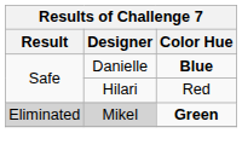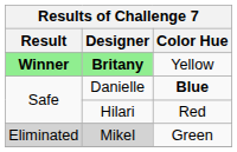+ row: Winner | Britany | Yellow
Mikel | Color Hue: bold -> normal
